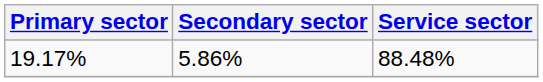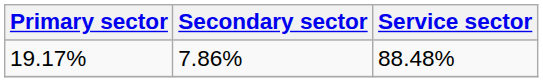19.17% | Secondary sector: 5.86% -> 7.86%
